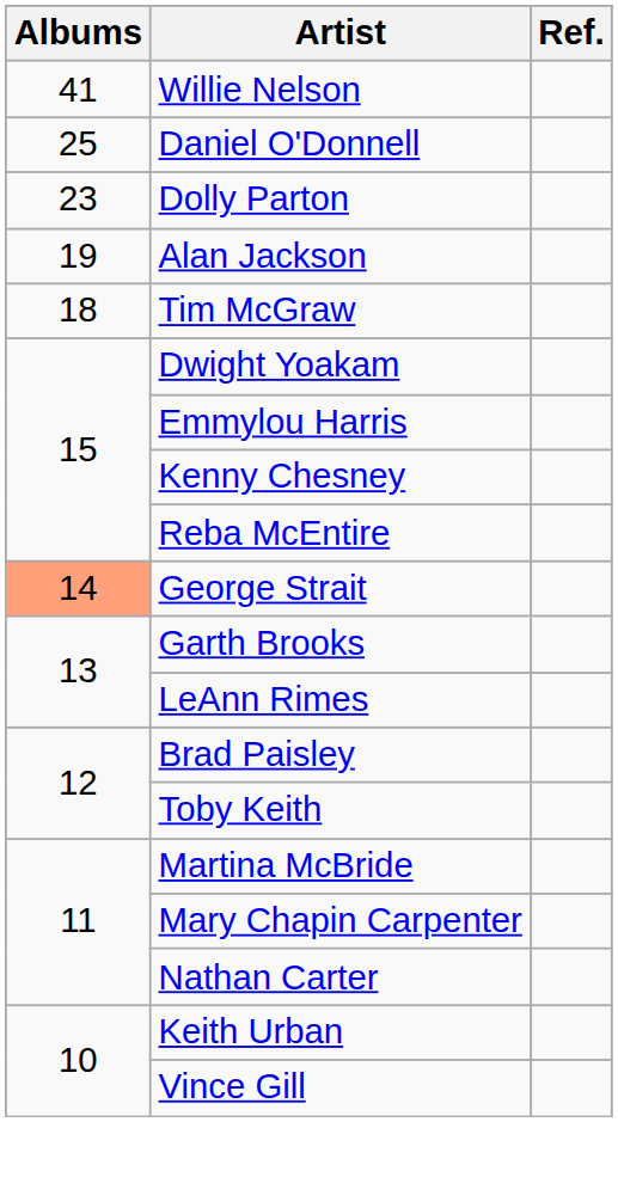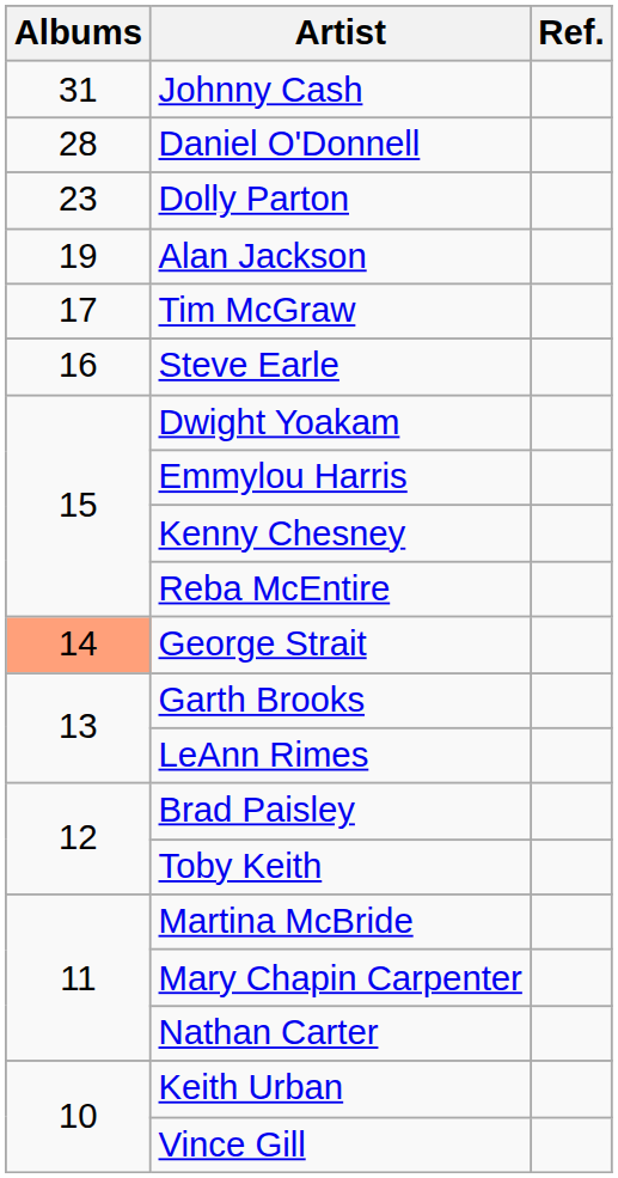- row: 41 | Willie Nelson
+ row: 31 | Johnny Cash
Daniel O'Donnell | Albums: 25 -> 28
Tim McGraw | Albums: 18 -> 17
+ row: 16 | Steve Earle
